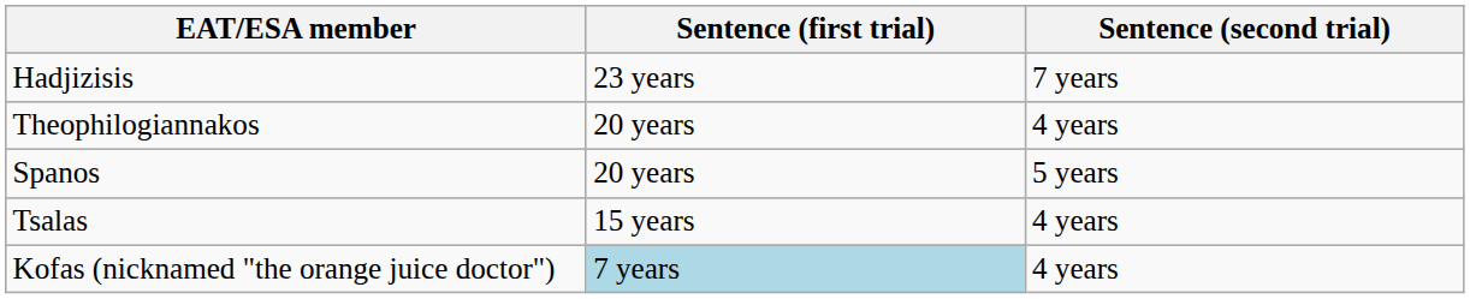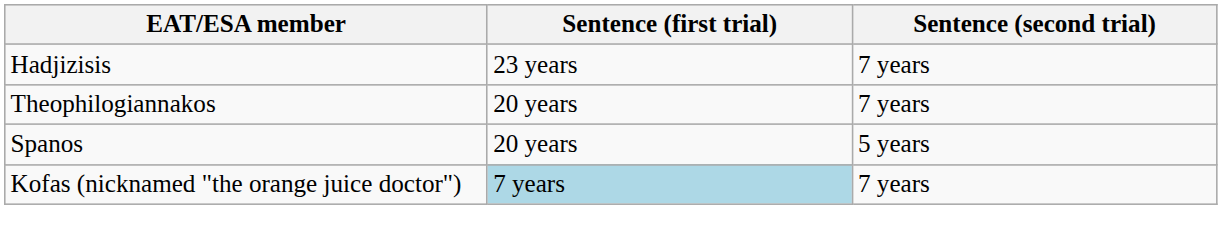Theophilogiannakos | Sentence (second trial): 4 years -> 7 years
- row: Tsalas | 15 years | 4 years
Kofas (nicknamed "the orange juice doctor") | Sentence (second trial): 4 years -> 7 years
